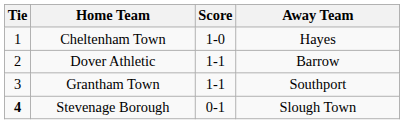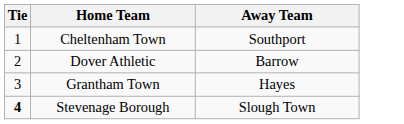- column: Score | 1-0 | 1-1 | 1-1 | 0-1
Cheltenham Town | Away Team: Hayes -> Southport
Grantham Town | Away Team: Southport -> Hayes
